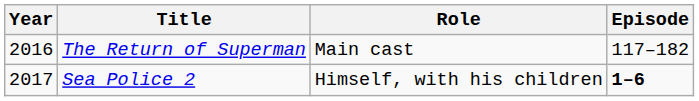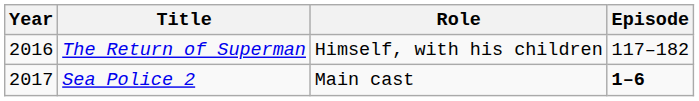The Return of Superman | Role: Main cast -> Himself, with his children
Sea Police 2 | Role: Himself, with his children -> Main cast
